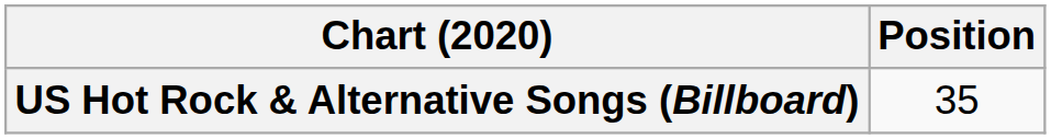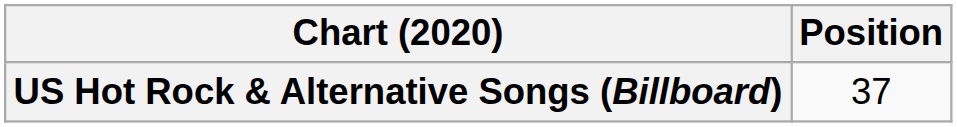US Hot Rock & Alternative Songs (Billboard) | Position: 35 -> 37
